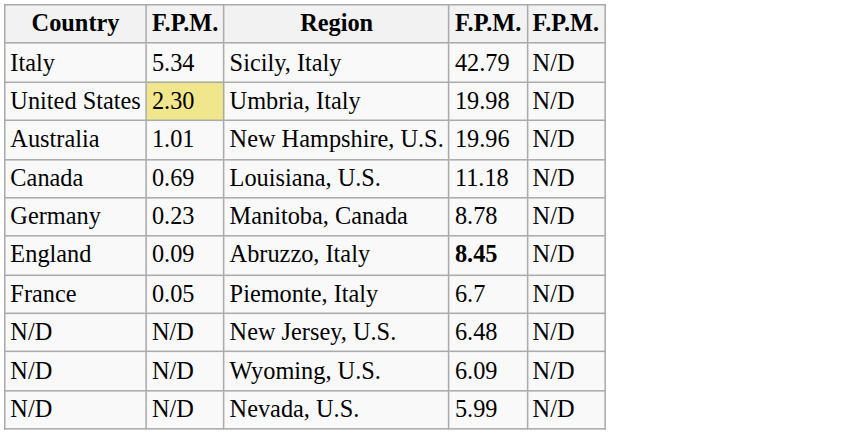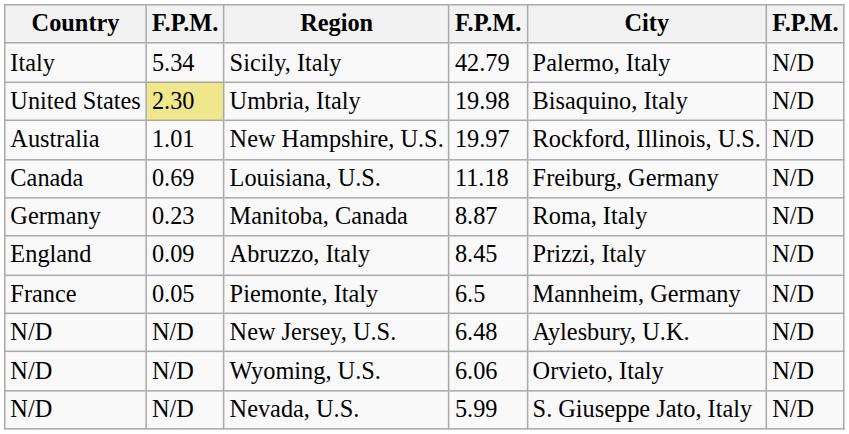+ column: City | Palermo, Italy | Bisaquino, Italy | Rockford, Illinois, U.S. | Freiburg, Germany | Roma, Italy | Prizzi, Italy | Mannheim, Germany | Aylesbury, U.K. | Orvieto, Italy | S. Giuseppe Jato, Italy
New Hampshire, U.S. | column 4: 19.96 -> 19.97
Manitoba, Canada | column 4: 8.78 -> 8.87
Abruzzo, Italy | column 4: bold -> normal
Piemonte, Italy | column 4: 6.7 -> 6.5
Wyoming, U.S. | column 4: 6.09 -> 6.06
